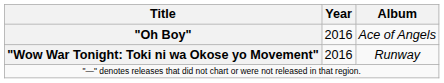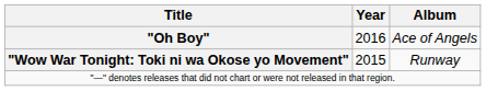"Wow War Tonight: Toki ni wa Okose yo Movement" | Year: 2016 -> 2015
